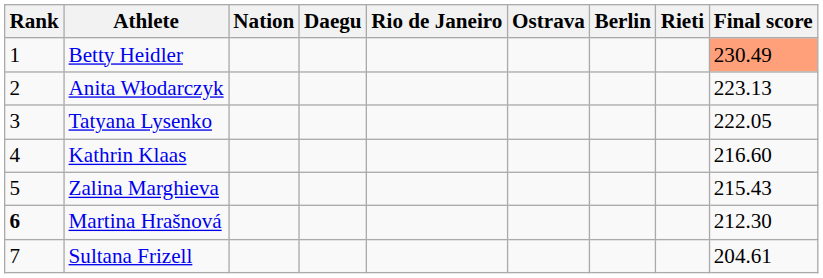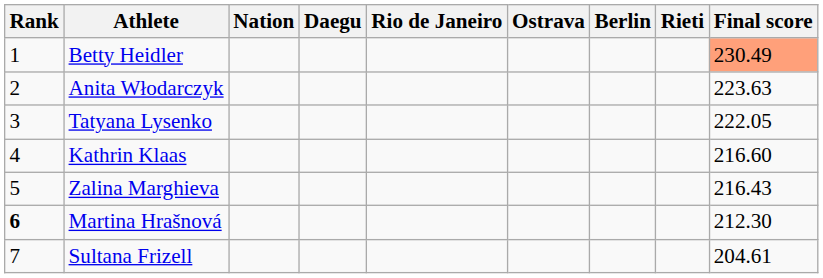Anita Włodarczyk | Final score: 223.13 -> 223.63
Zalina Marghieva | Final score: 215.43 -> 216.43
